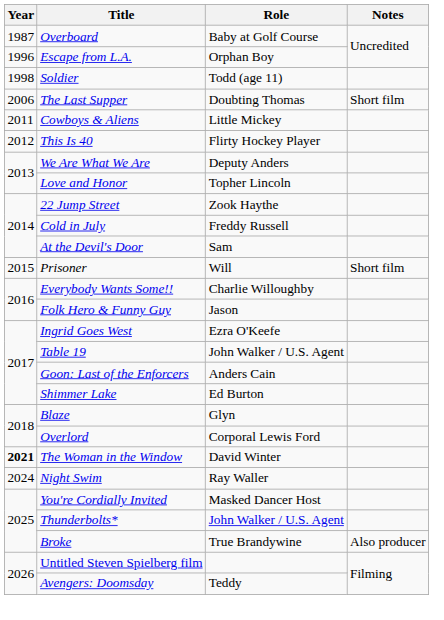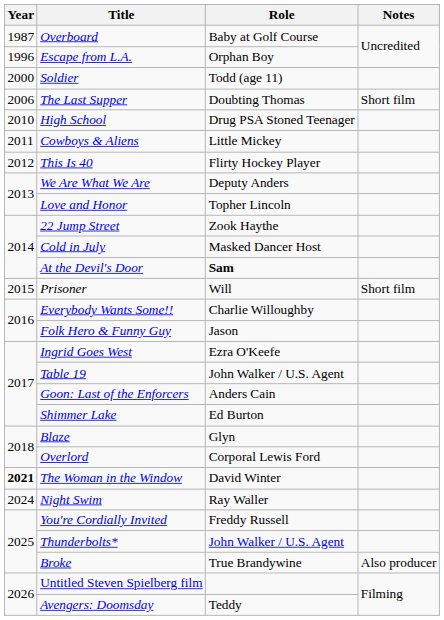Soldier | Year: 1998 -> 2000
+ row: 2010 | High School | Drug PSA Stoned Teenager
Cold in July | Role: Freddy Russell -> Masked Dancer Host
At the Devil's Door | Role: normal -> bold
You're Cordially Invited | Role: Masked Dancer Host -> Freddy Russell
